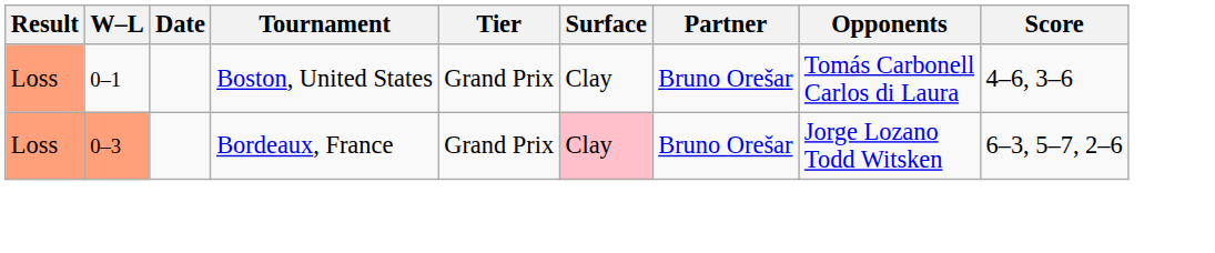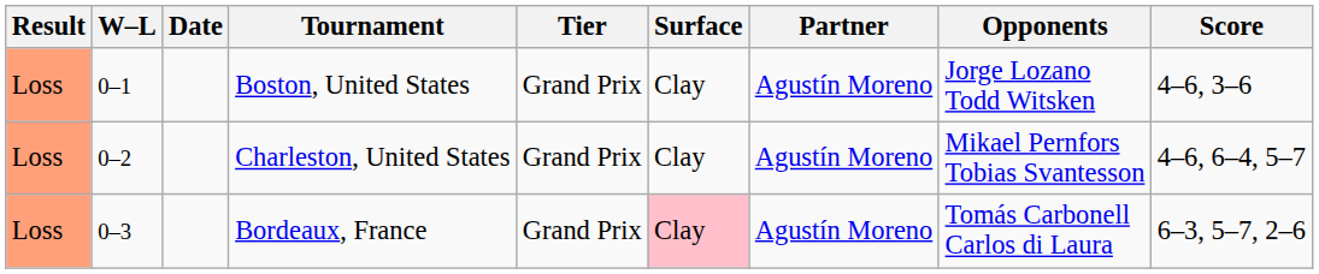Boston, United States | Partner: Bruno Orešar -> Agustín Moreno
Boston, United States | Opponents: Tomás Carbonell Carlos di Laura -> Jorge Lozano Todd Witsken
+ row: Loss | 0–2 | Charleston, United States | Grand Prix | Clay | Agustín Moreno | Mikael Pernfors Tobias Svantesson | 4–6, 6–4, 5–7
Bordeaux, France | W–L: lightsalmon background -> no background
Bordeaux, France | Partner: Bruno Orešar -> Agustín Moreno
Bordeaux, France | Opponents: Jorge Lozano Todd Witsken -> Tomás Carbonell Carlos di Laura
